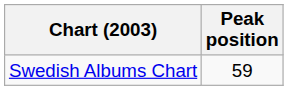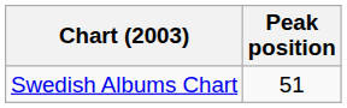Swedish Albums Chart | Peak position: 59 -> 51
